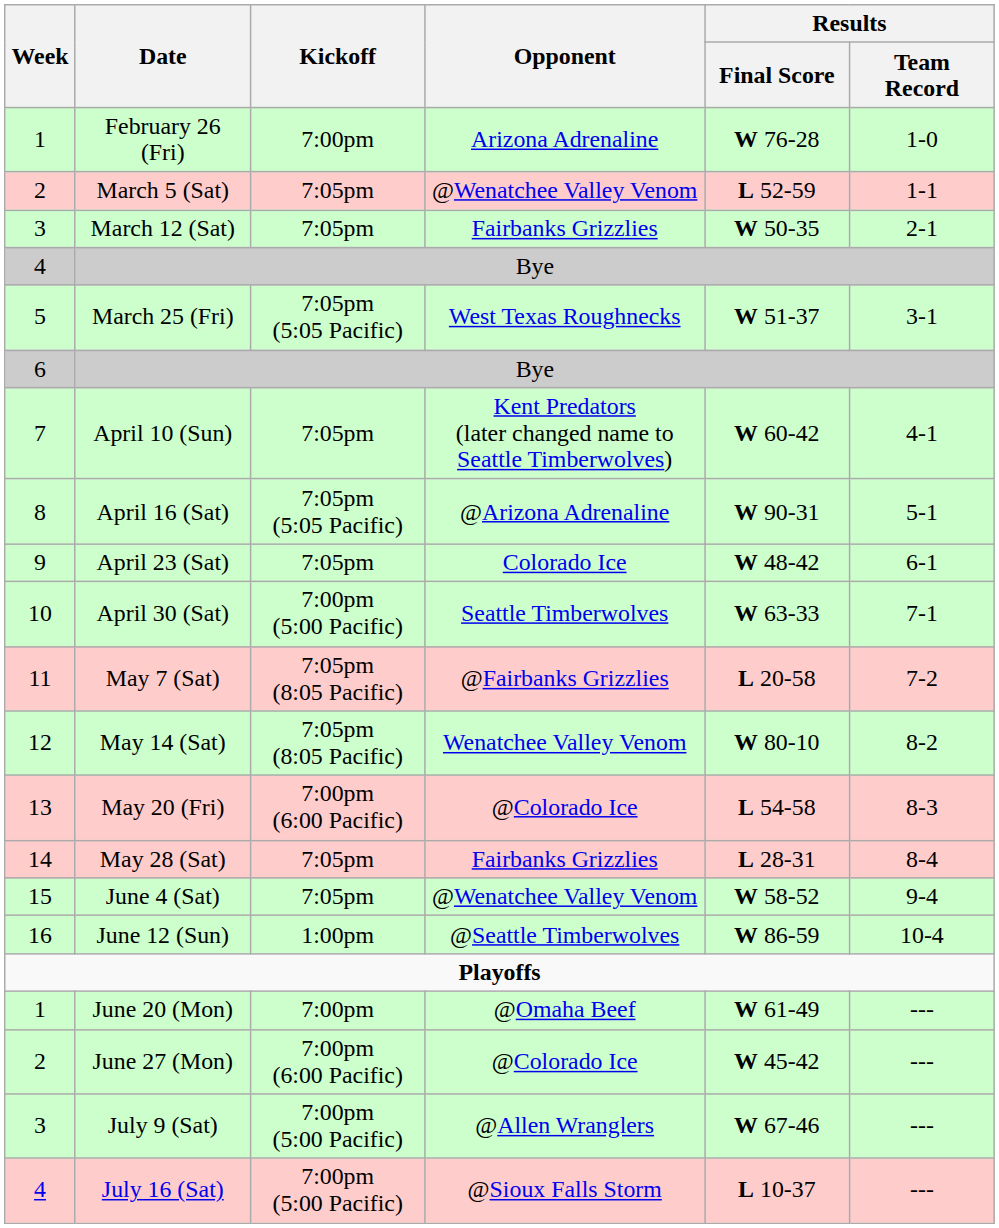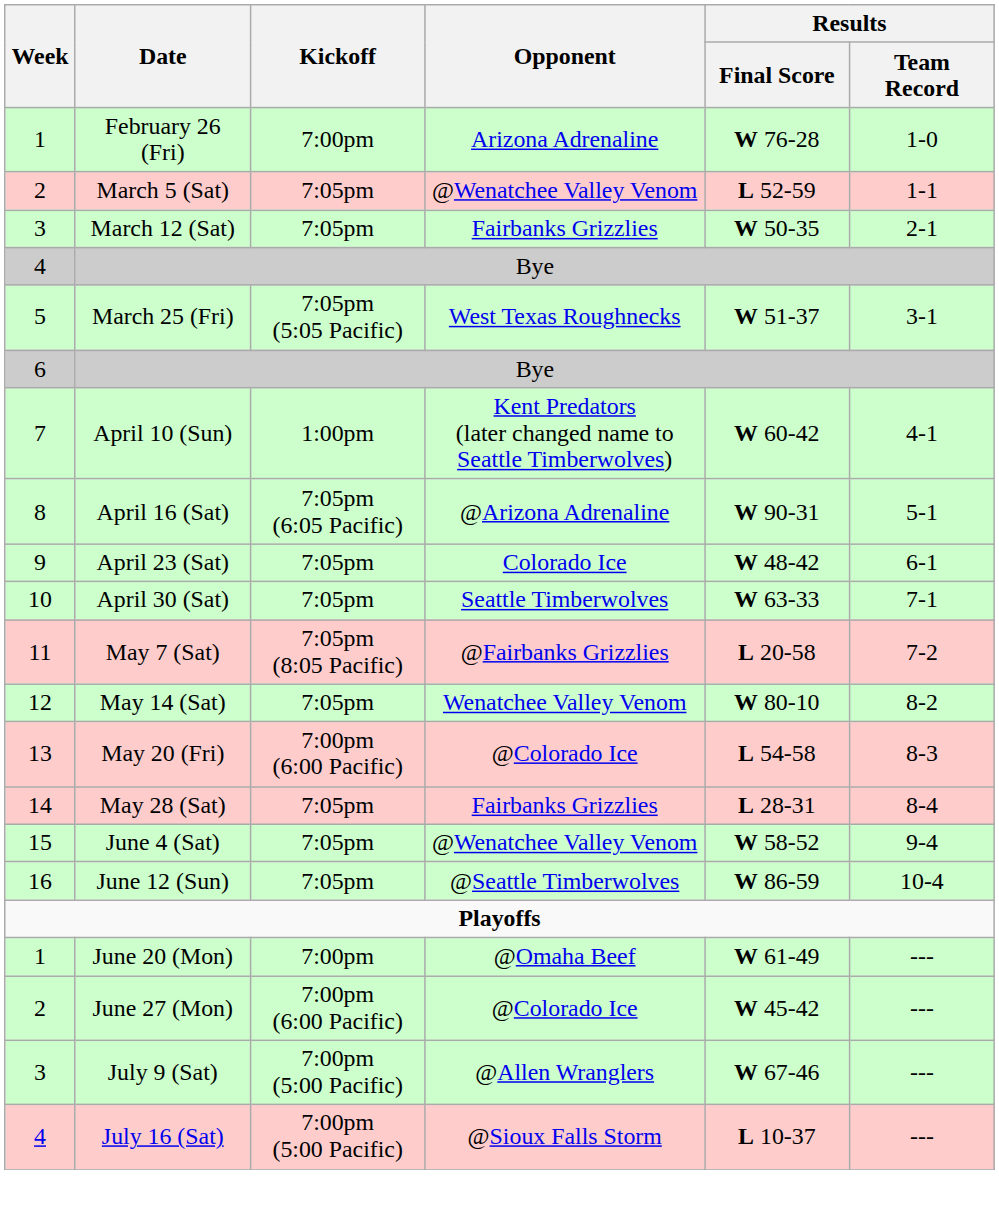April 10 (Sun) | Kickoff: 7:05pm -> 1:00pm
April 16 (Sat) | Kickoff: 7:05pm (5:05 Pacific) -> 7:05pm (6:05 Pacific)
April 30 (Sat) | Kickoff: 7:00pm (5:00 Pacific) -> 7:05pm
May 14 (Sat) | Kickoff: 7:05pm (8:05 Pacific) -> 7:05pm
June 12 (Sun) | Kickoff: 1:00pm -> 7:05pm
